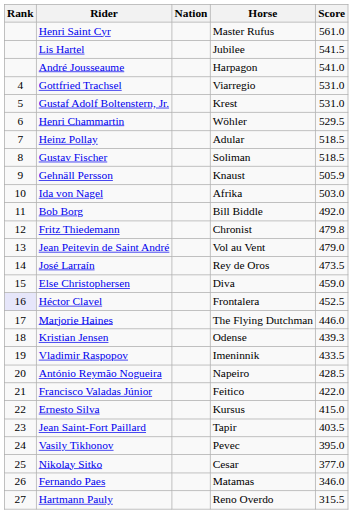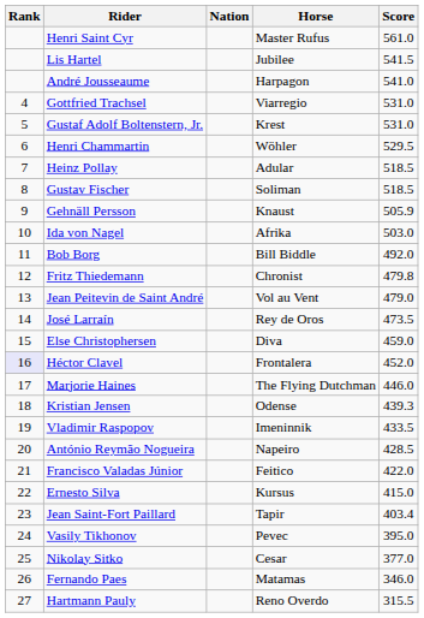Héctor Clavel | Score: 452.5 -> 452.0
Jean Saint-Fort Paillard | Score: 403.5 -> 403.4
